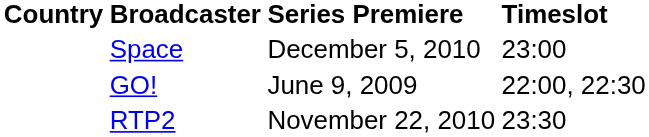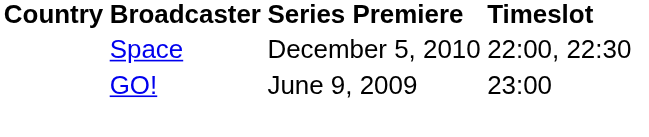Space | Timeslot: 23:00 -> 22:00, 22:30
GO! | Timeslot: 22:00, 22:30 -> 23:00
- row: RTP2 | November 22, 2010 | 23:30
